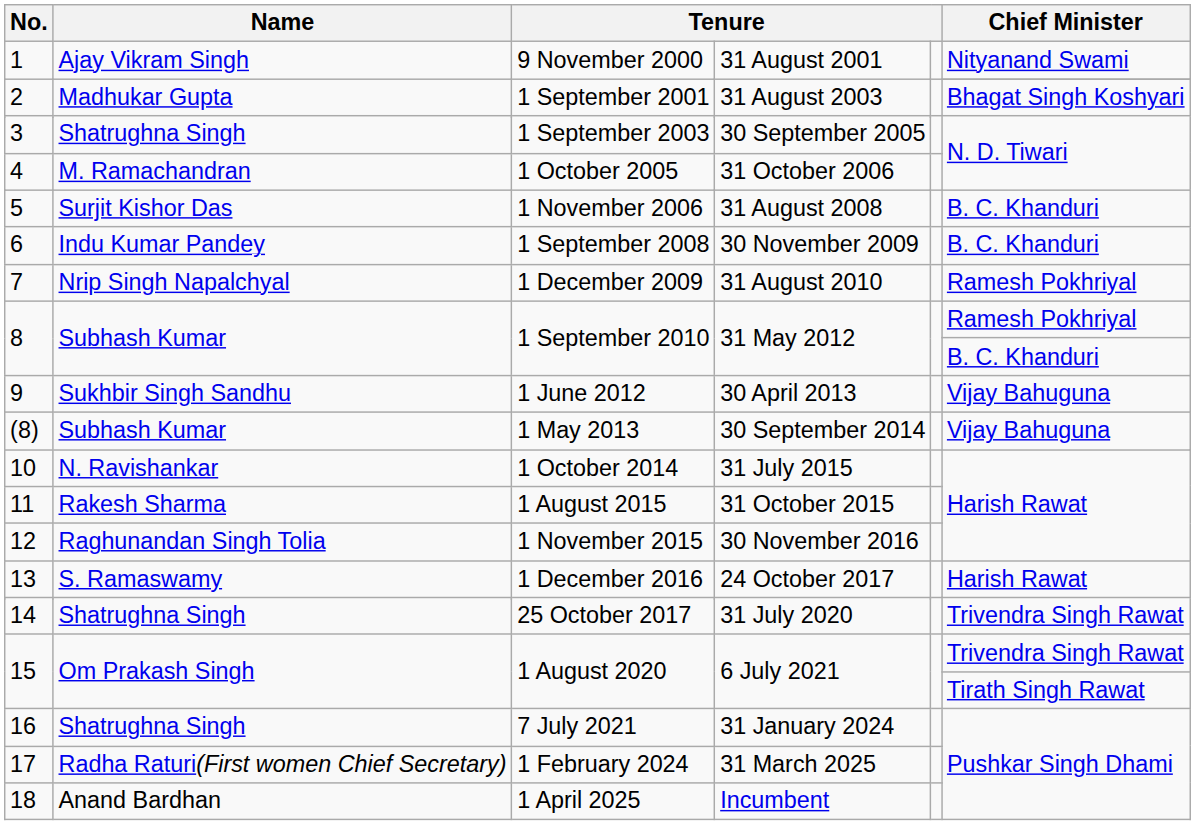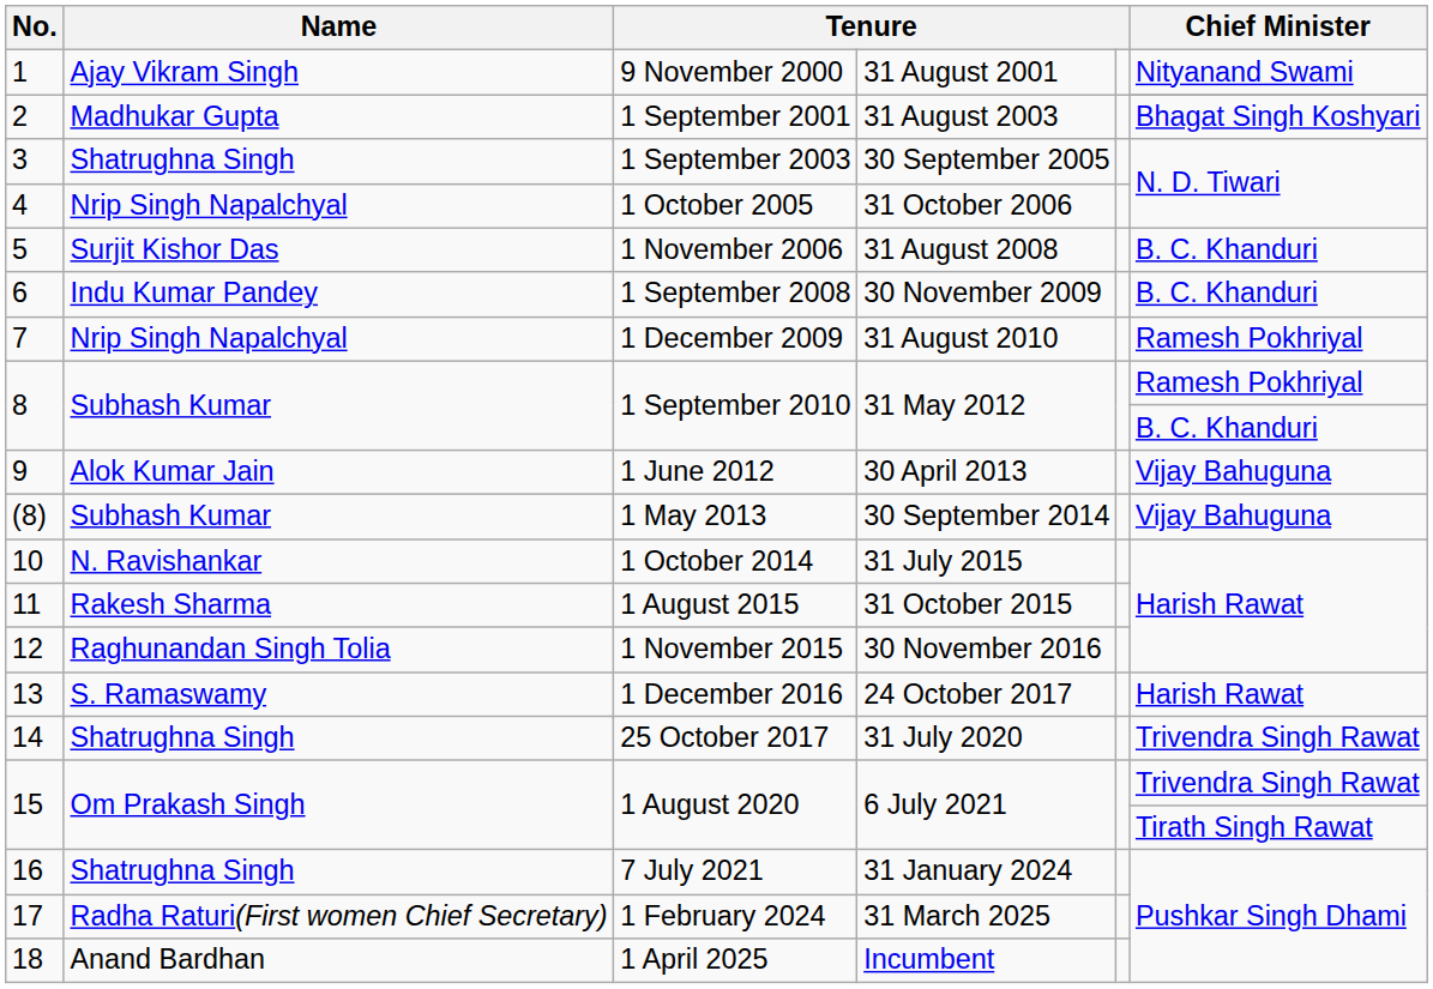4 | Name: M. Ramachandran -> Nrip Singh Napalchyal
9 | Name: Sukhbir Singh Sandhu -> Alok Kumar Jain
